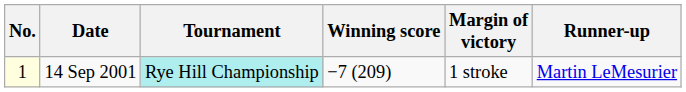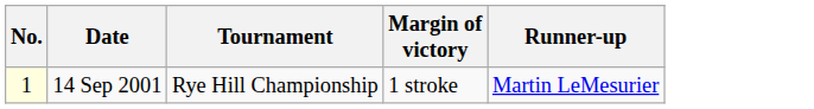- column: Winning score | −7 (209)
14 Sep 2001 | Tournament: paleturquoise background -> no background
